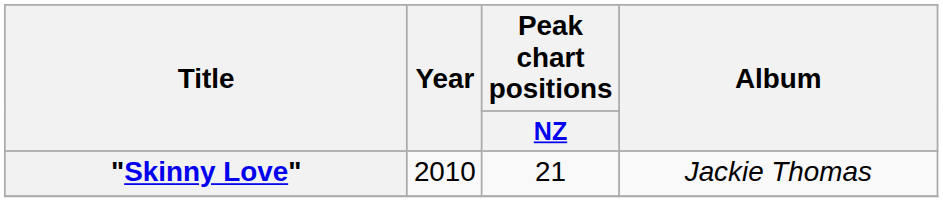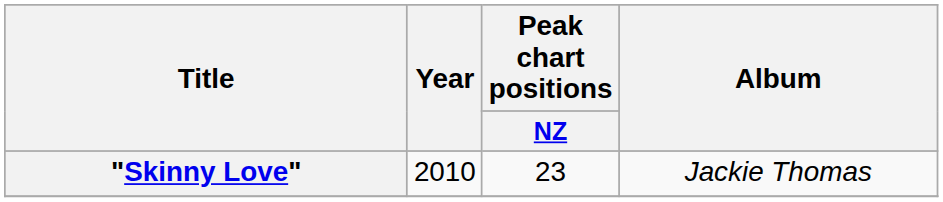"Skinny Love" | Peak chart positions / NZ: 21 -> 23
